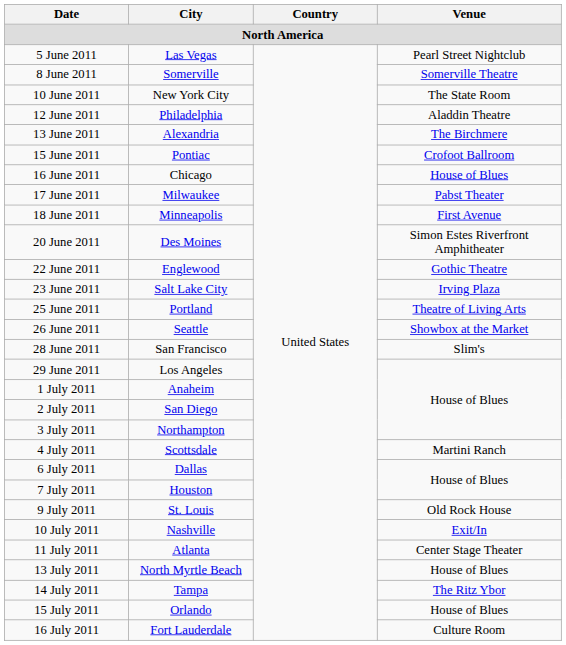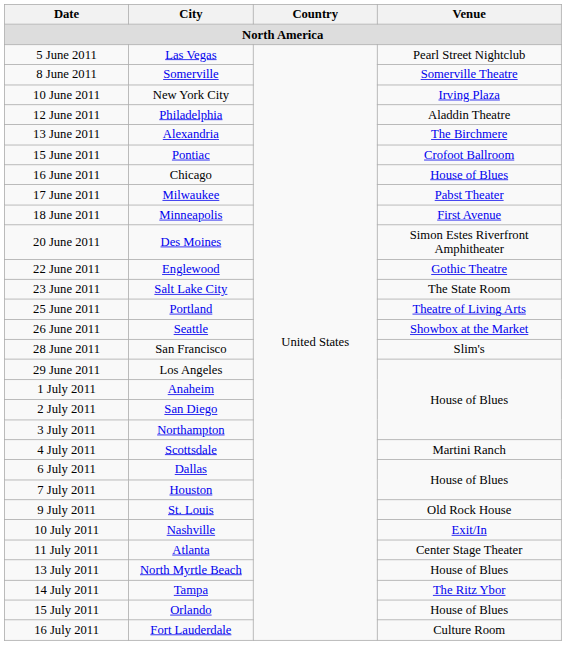10 June 2011 | Venue: The State Room -> Irving Plaza
23 June 2011 | Venue: Irving Plaza -> The State Room
